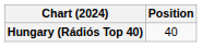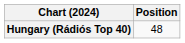Hungary (Rádiós Top 40) | Position: 40 -> 48
